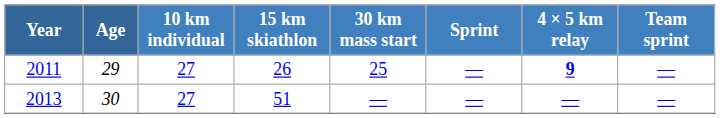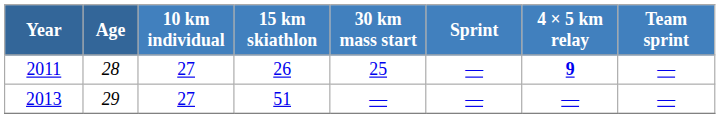2011 | Age: 29 -> 28
2013 | Age: 30 -> 29
